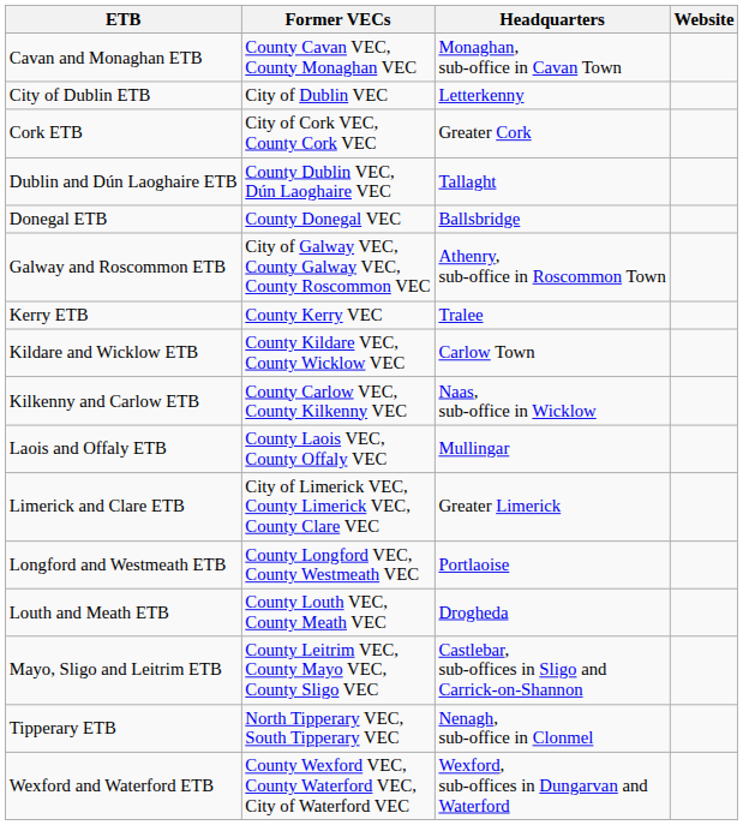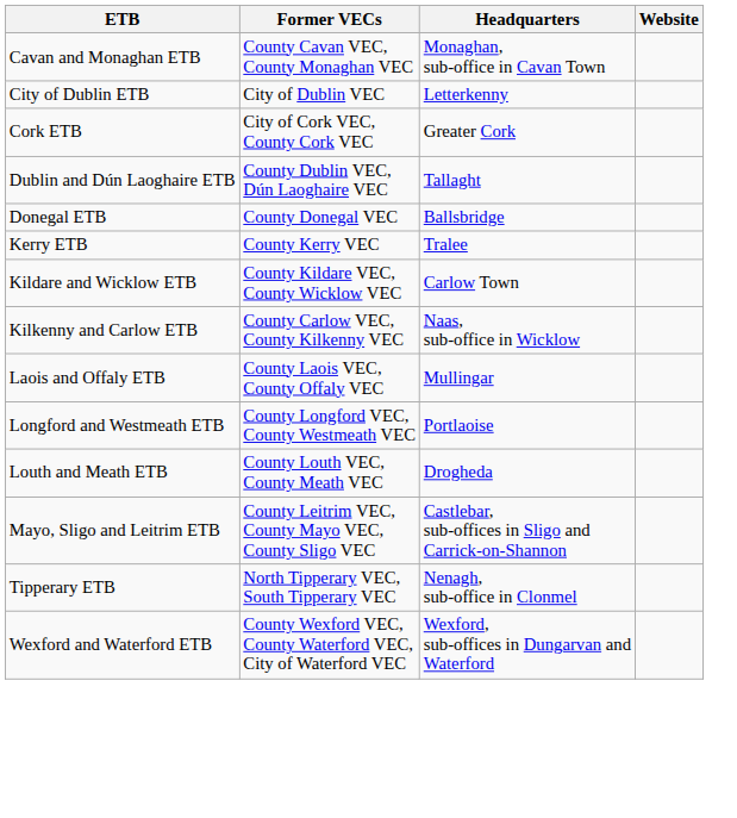- row: Galway and Roscommon ETB | City of Galway VEC, County Galway VEC, County Roscommon VEC | Athenry, sub-office in Roscommon Town
- row: Limerick and Clare ETB | City of Limerick VEC, County Limerick VEC, County Clare VEC | Greater Limerick
